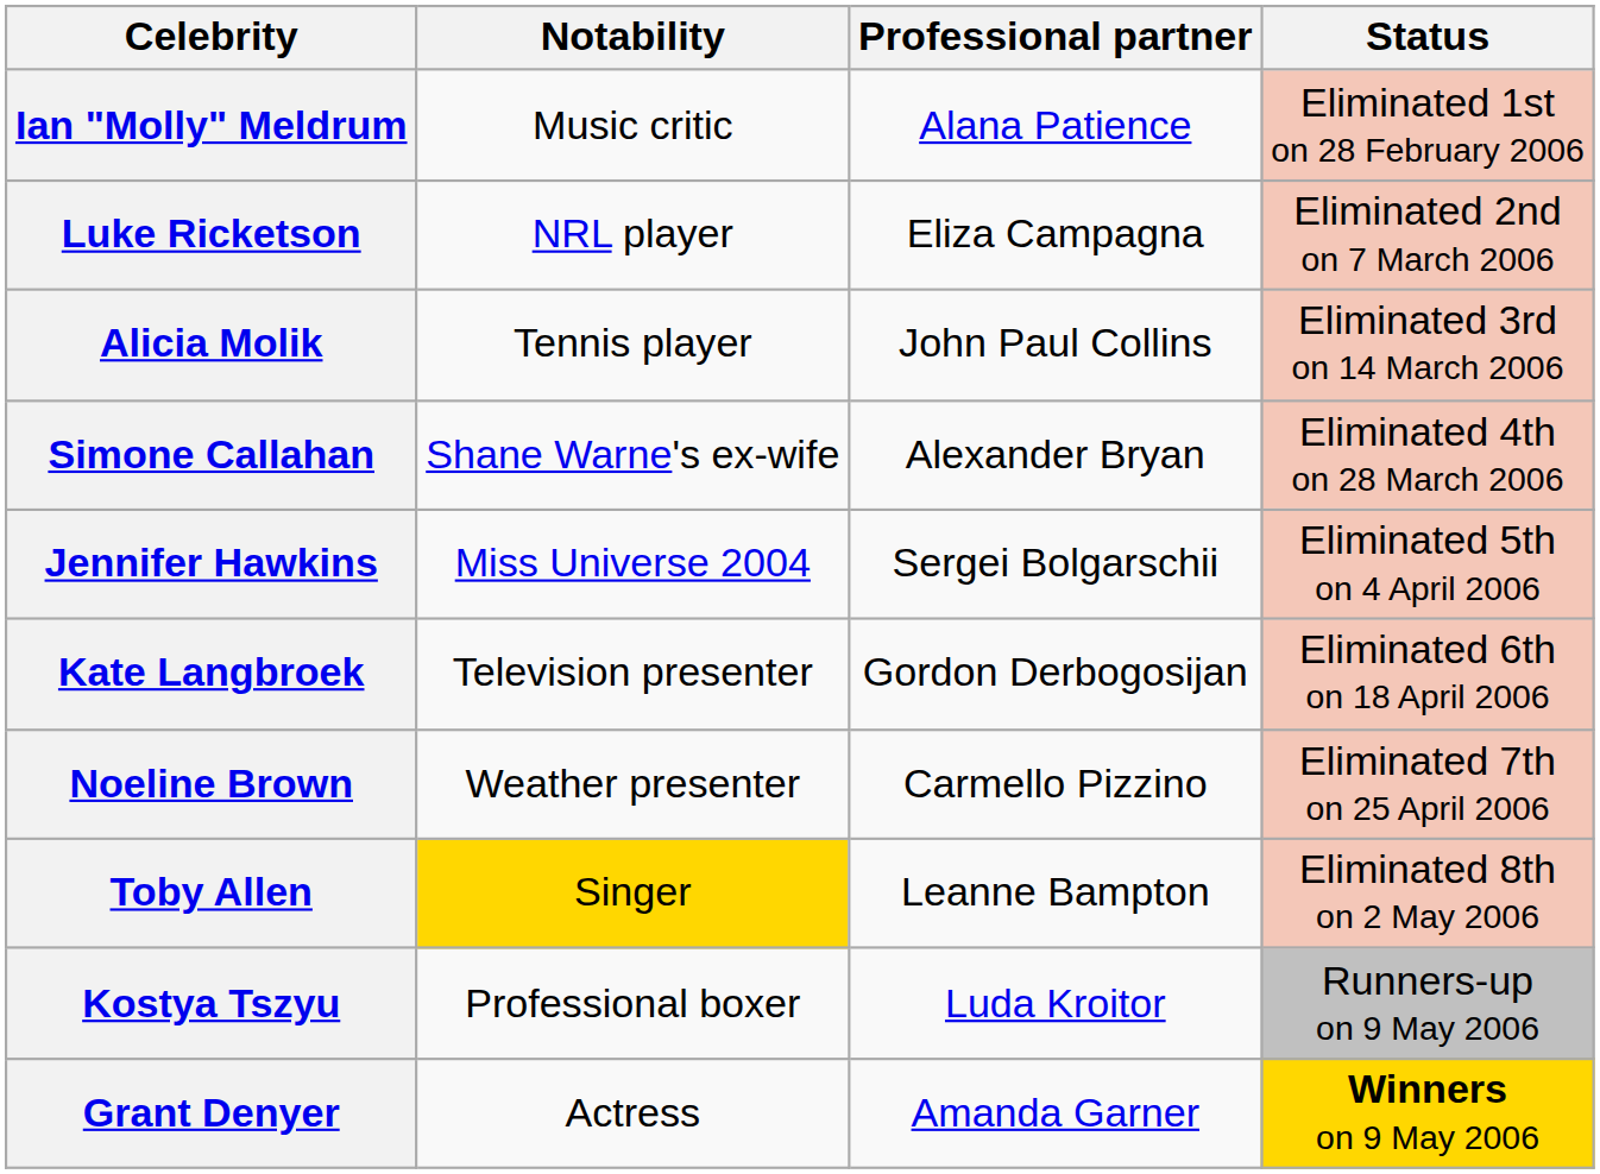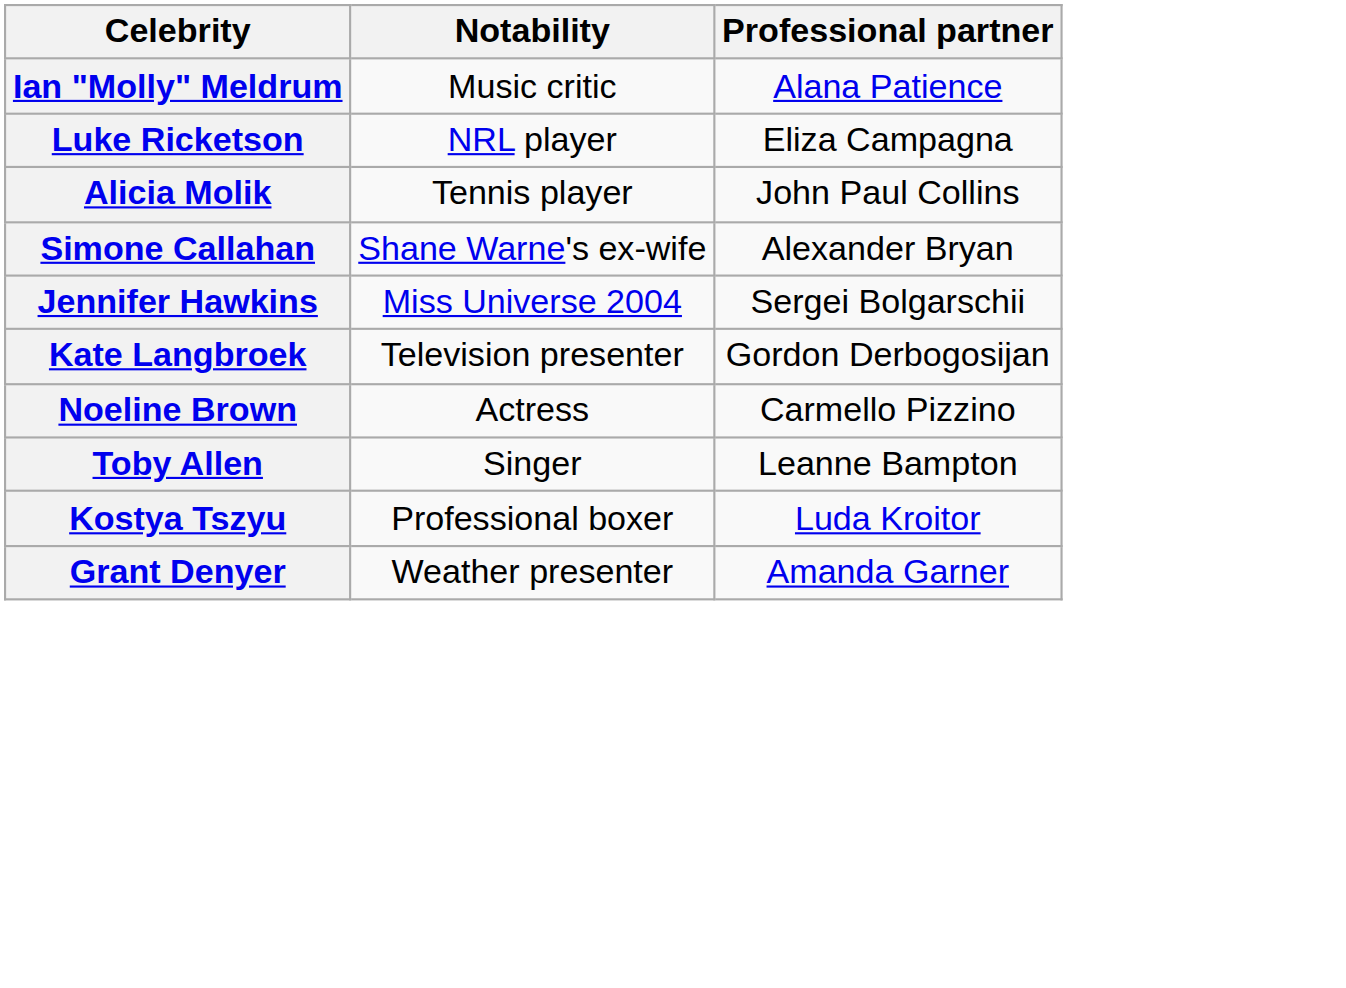- column: Status | Eliminated 1st on 28 February 2006 | Eliminated 2nd on 7 March 2006 | Eliminated 3rd on 14 March 2006 | Eliminated 4th on 28 March 2006 | Eliminated 5th on 4 April 2006 | Eliminated 6th on 18 April 2006 | Eliminated 7th on 25 April 2006 | Eliminated 8th on 2 May 2006 | Runners-up on 9 May 2006 | Winners on 9 May 2006
Noeline Brown | Notability: Weather presenter -> Actress
Toby Allen | Notability: gold background -> no background
Grant Denyer | Notability: Actress -> Weather presenter
